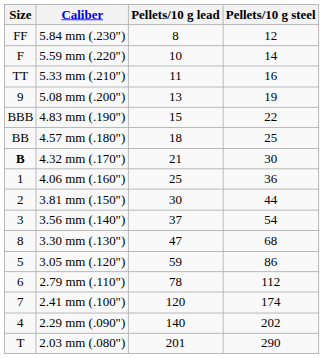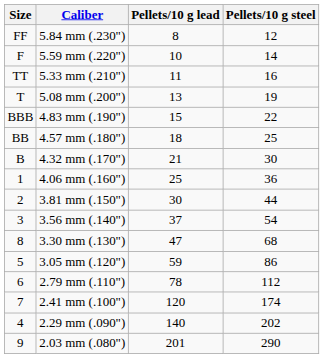5.08 mm (.200") | Size: 9 -> T
4.32 mm (.170") | Size: bold -> normal
2.03 mm (.080") | Size: T -> 9
